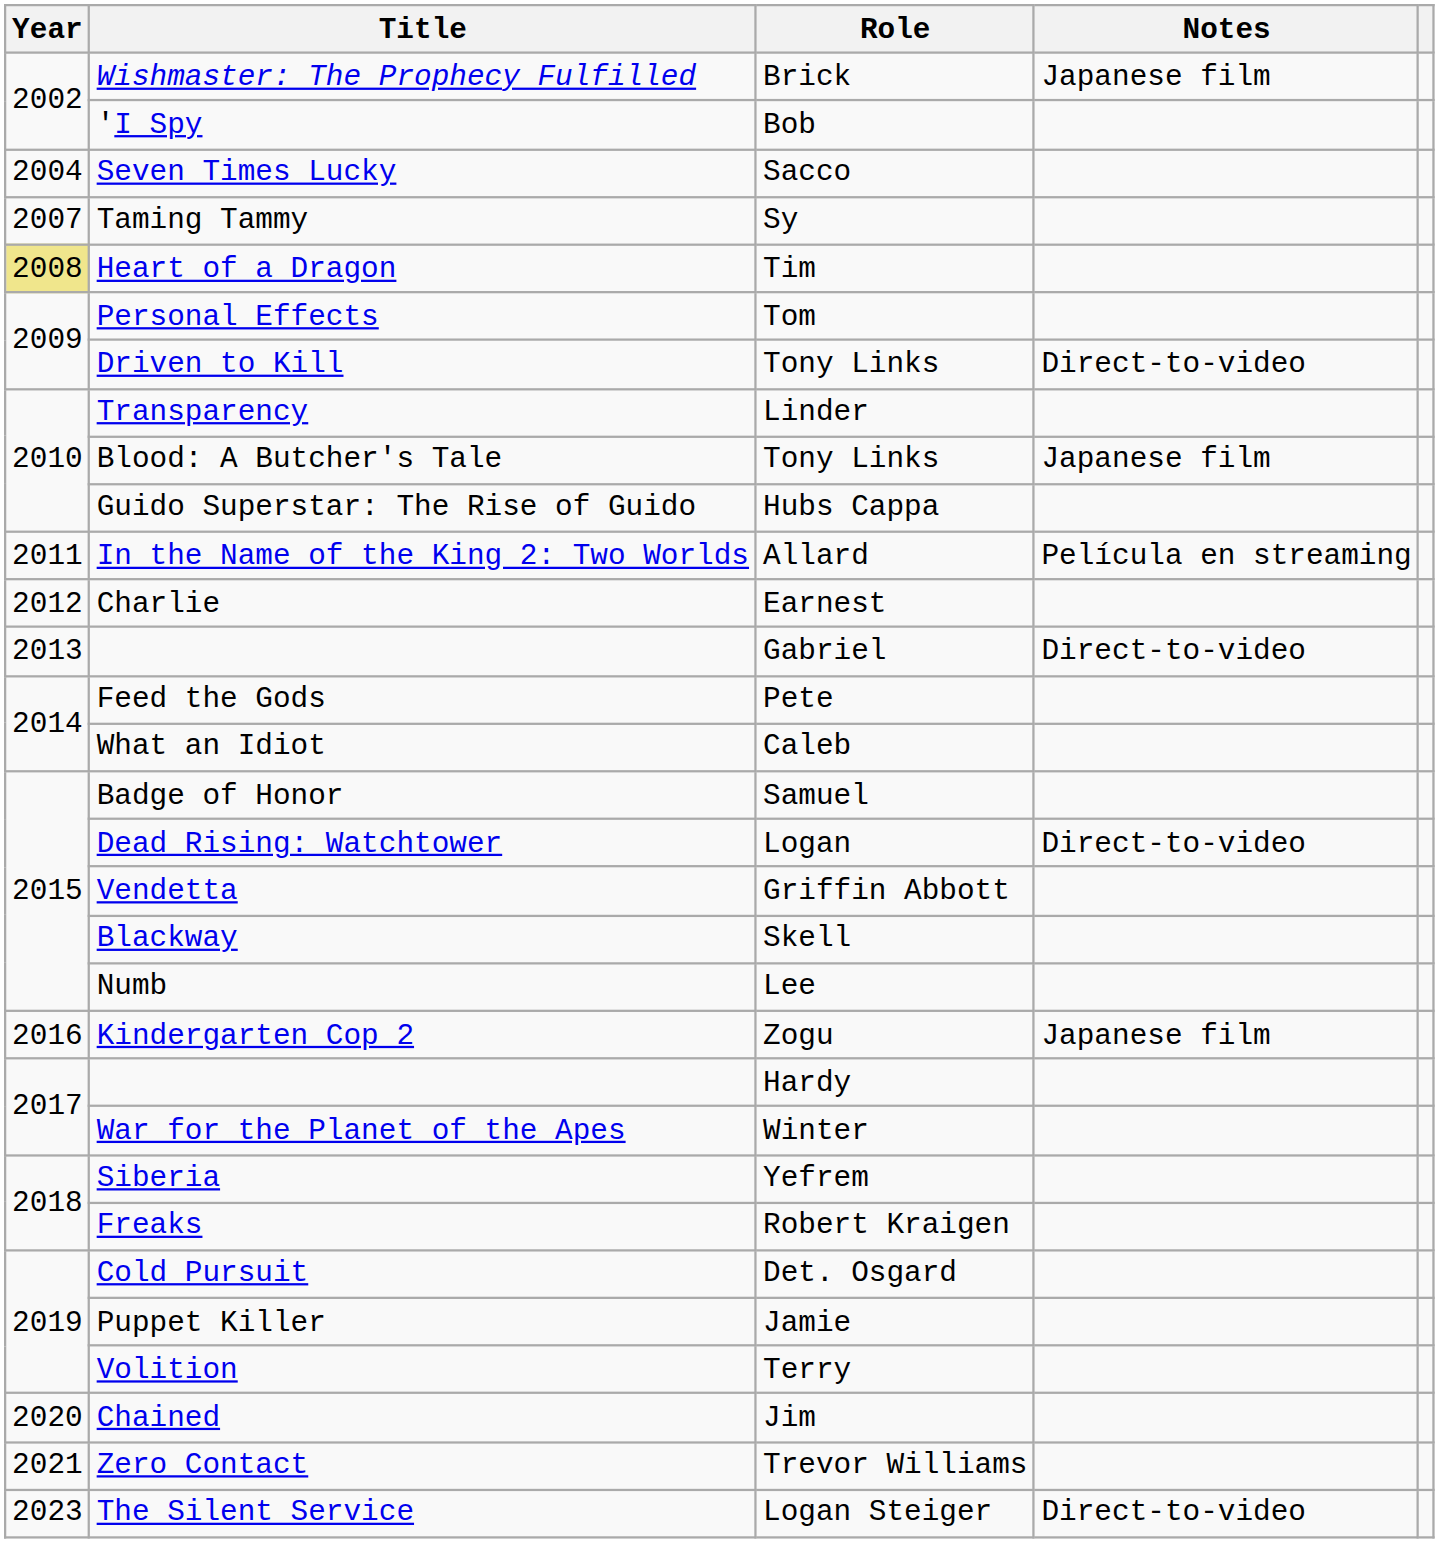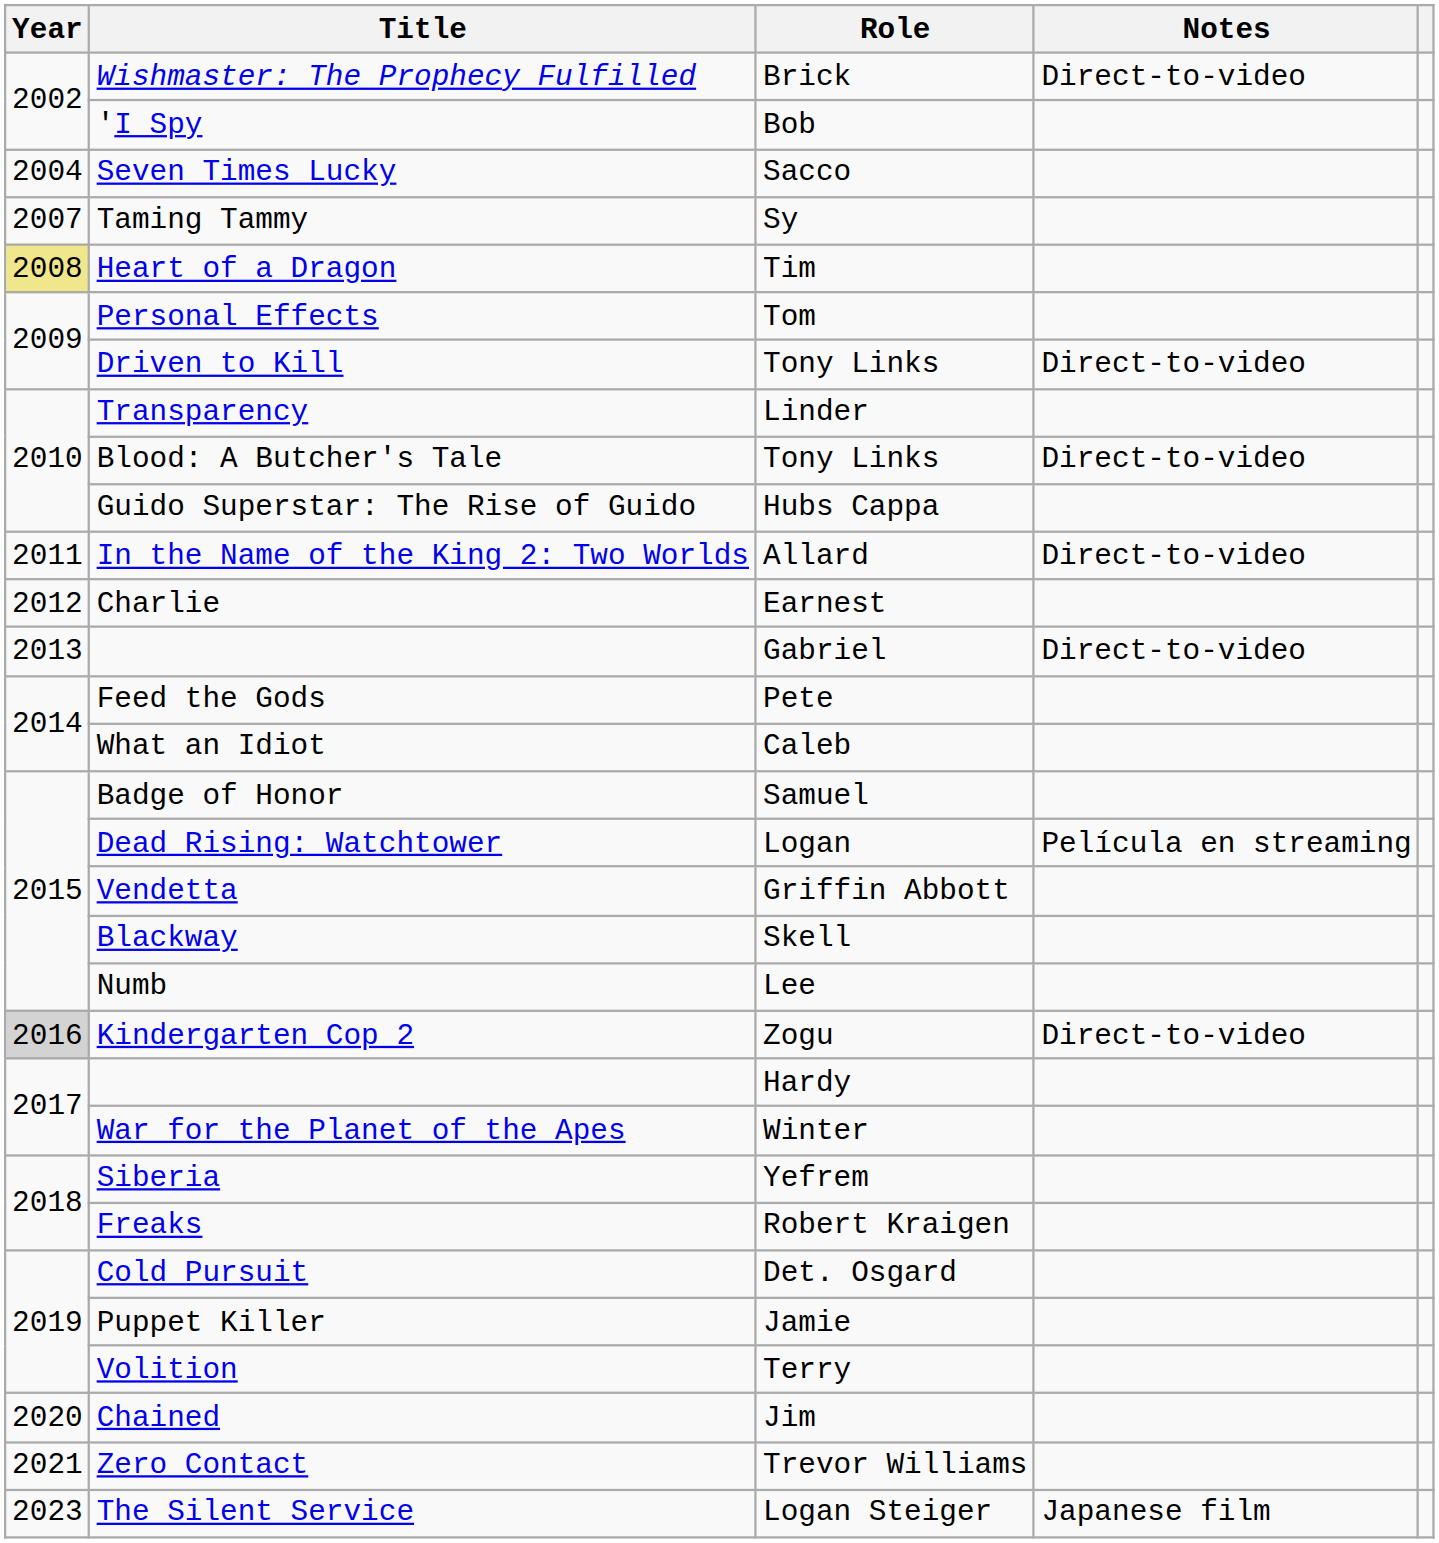Wishmaster: The Prophecy Fulfilled | Notes: Japanese film -> Direct-to-video
Blood: A Butcher's Tale | Notes: Japanese film -> Direct-to-video
In the Name of the King 2: Two Worlds | Notes: Película en streaming -> Direct-to-video
Dead Rising: Watchtower | Notes: Direct-to-video -> Película en streaming
Kindergarten Cop 2 | Year: no background -> lightgrey background
Kindergarten Cop 2 | Notes: Japanese film -> Direct-to-video
The Silent Service | Notes: Direct-to-video -> Japanese film
